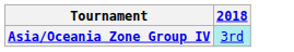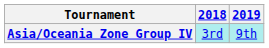+ column: 2019 | 9th
